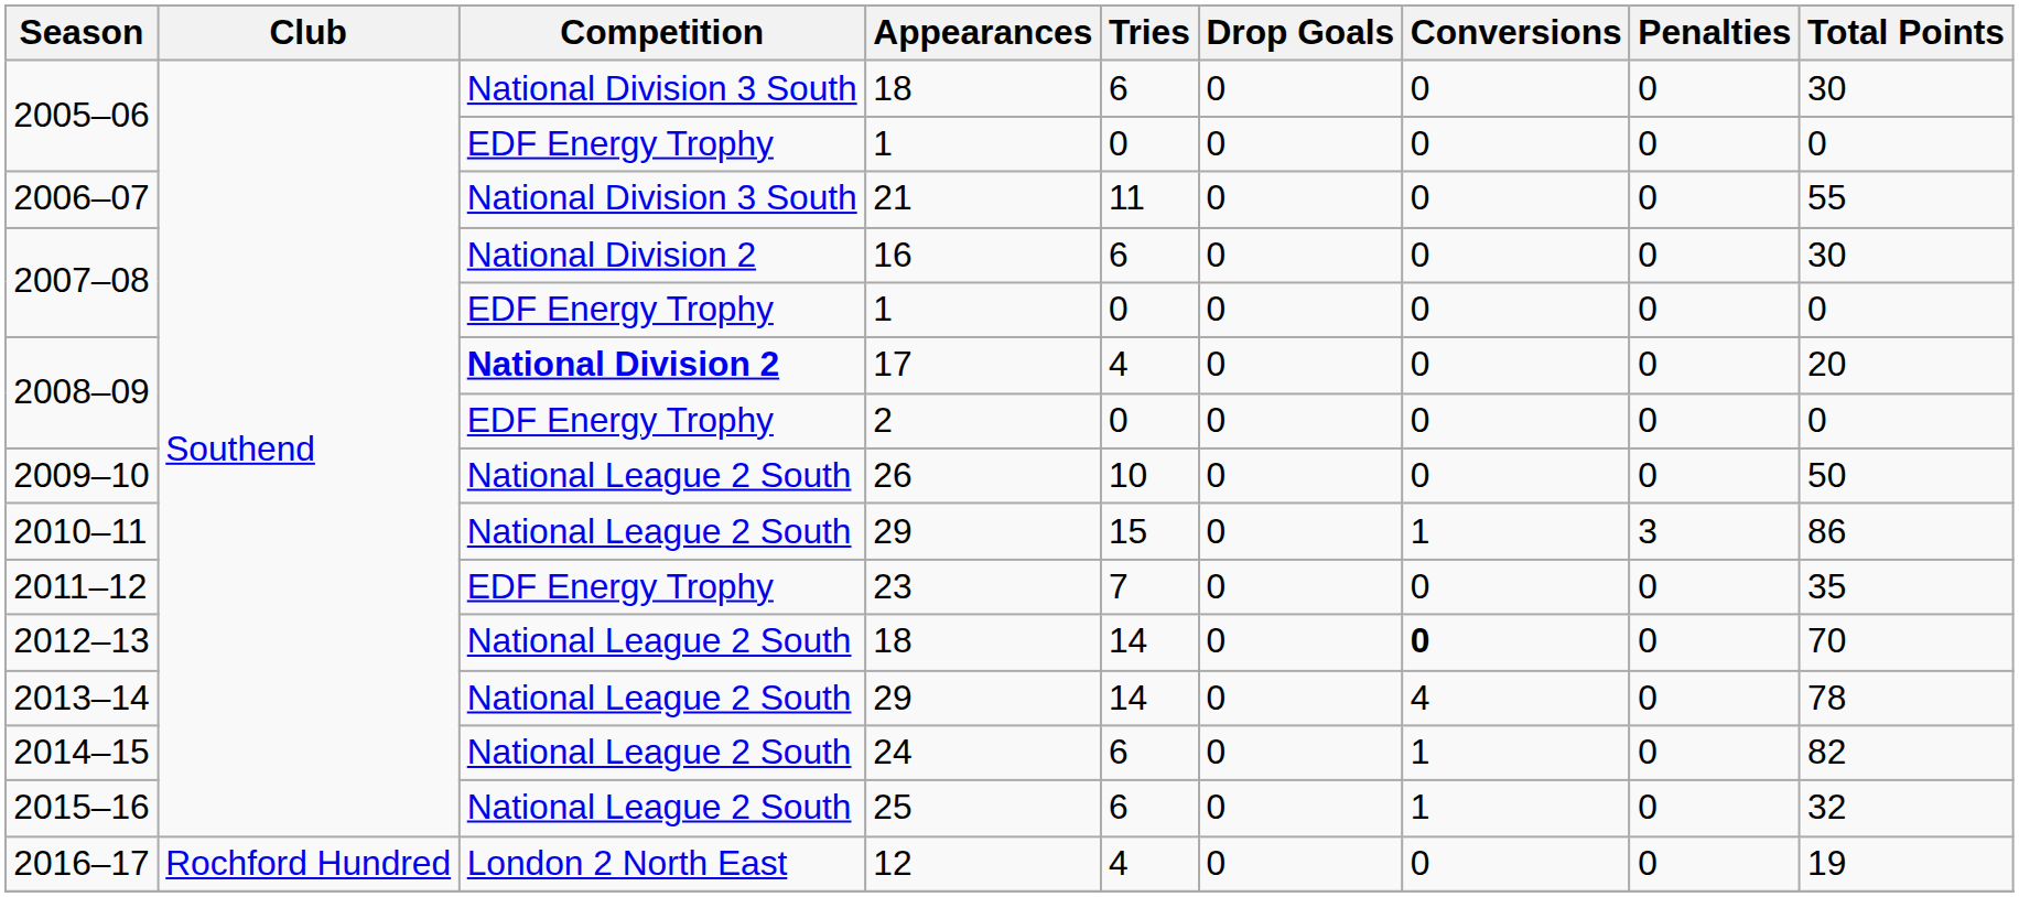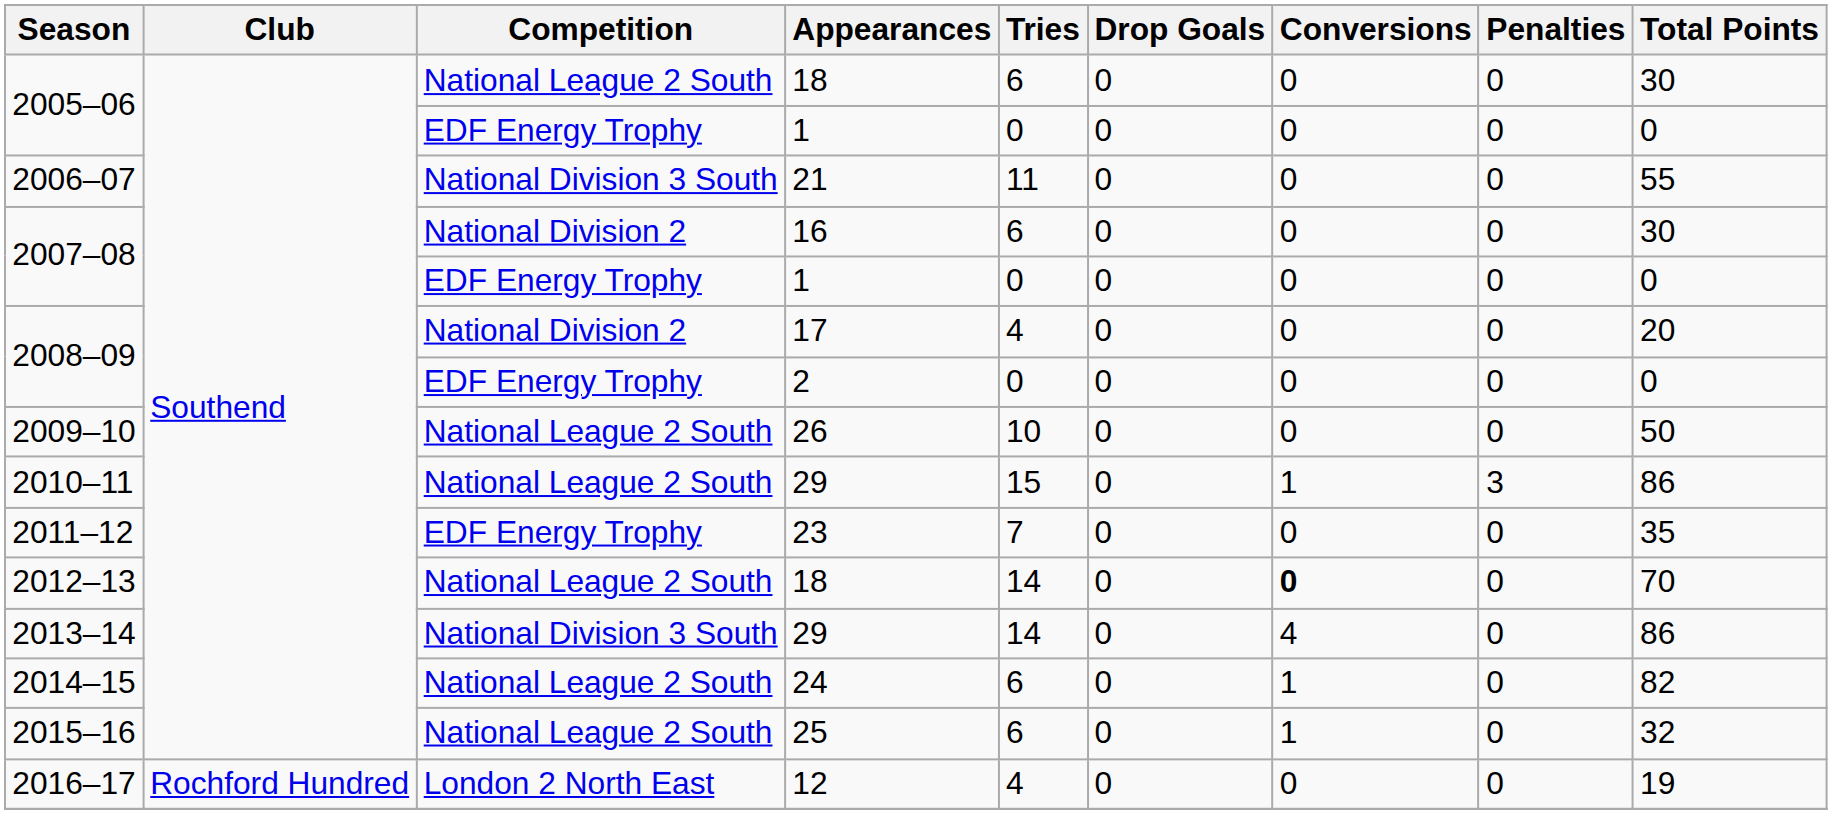2005–06 / 18 | Competition: National Division 3 South -> National League 2 South
2008–09 / 17 | Competition: bold -> normal
2013–14 | Competition: National League 2 South -> National Division 3 South
2013–14 | Total Points: 78 -> 86
